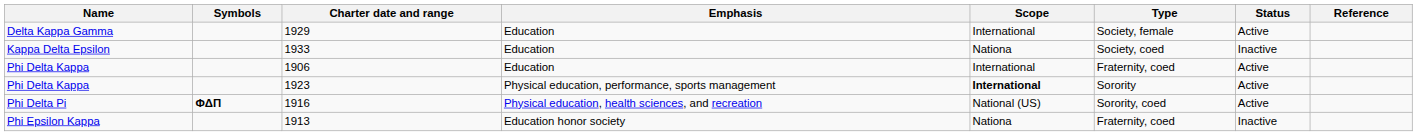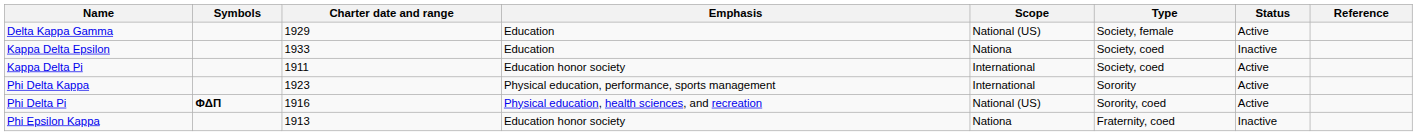1929 | Scope: International -> National (US)
+ row: Kappa Delta Pi | 1911 | Education honor society | International | Society, coed | Active
- row: Phi Delta Kappa | 1906 | Education | International | Fraternity, coed | Active
1923 | Scope: bold -> normal
